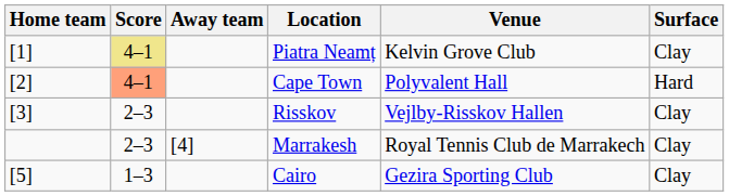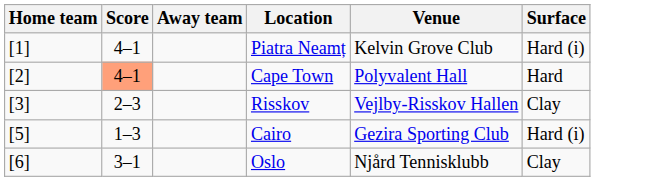Piatra Neamț | Score: khaki background -> no background
Piatra Neamț | Surface: Clay -> Hard (i)
- row: 2–3 | [4] | Marrakesh | Royal Tennis Club de Marrakech | Clay
Cairo | Surface: Clay -> Hard (i)
+ row: [6] | 3–1 | Oslo | Njård Tennisklubb | Clay
